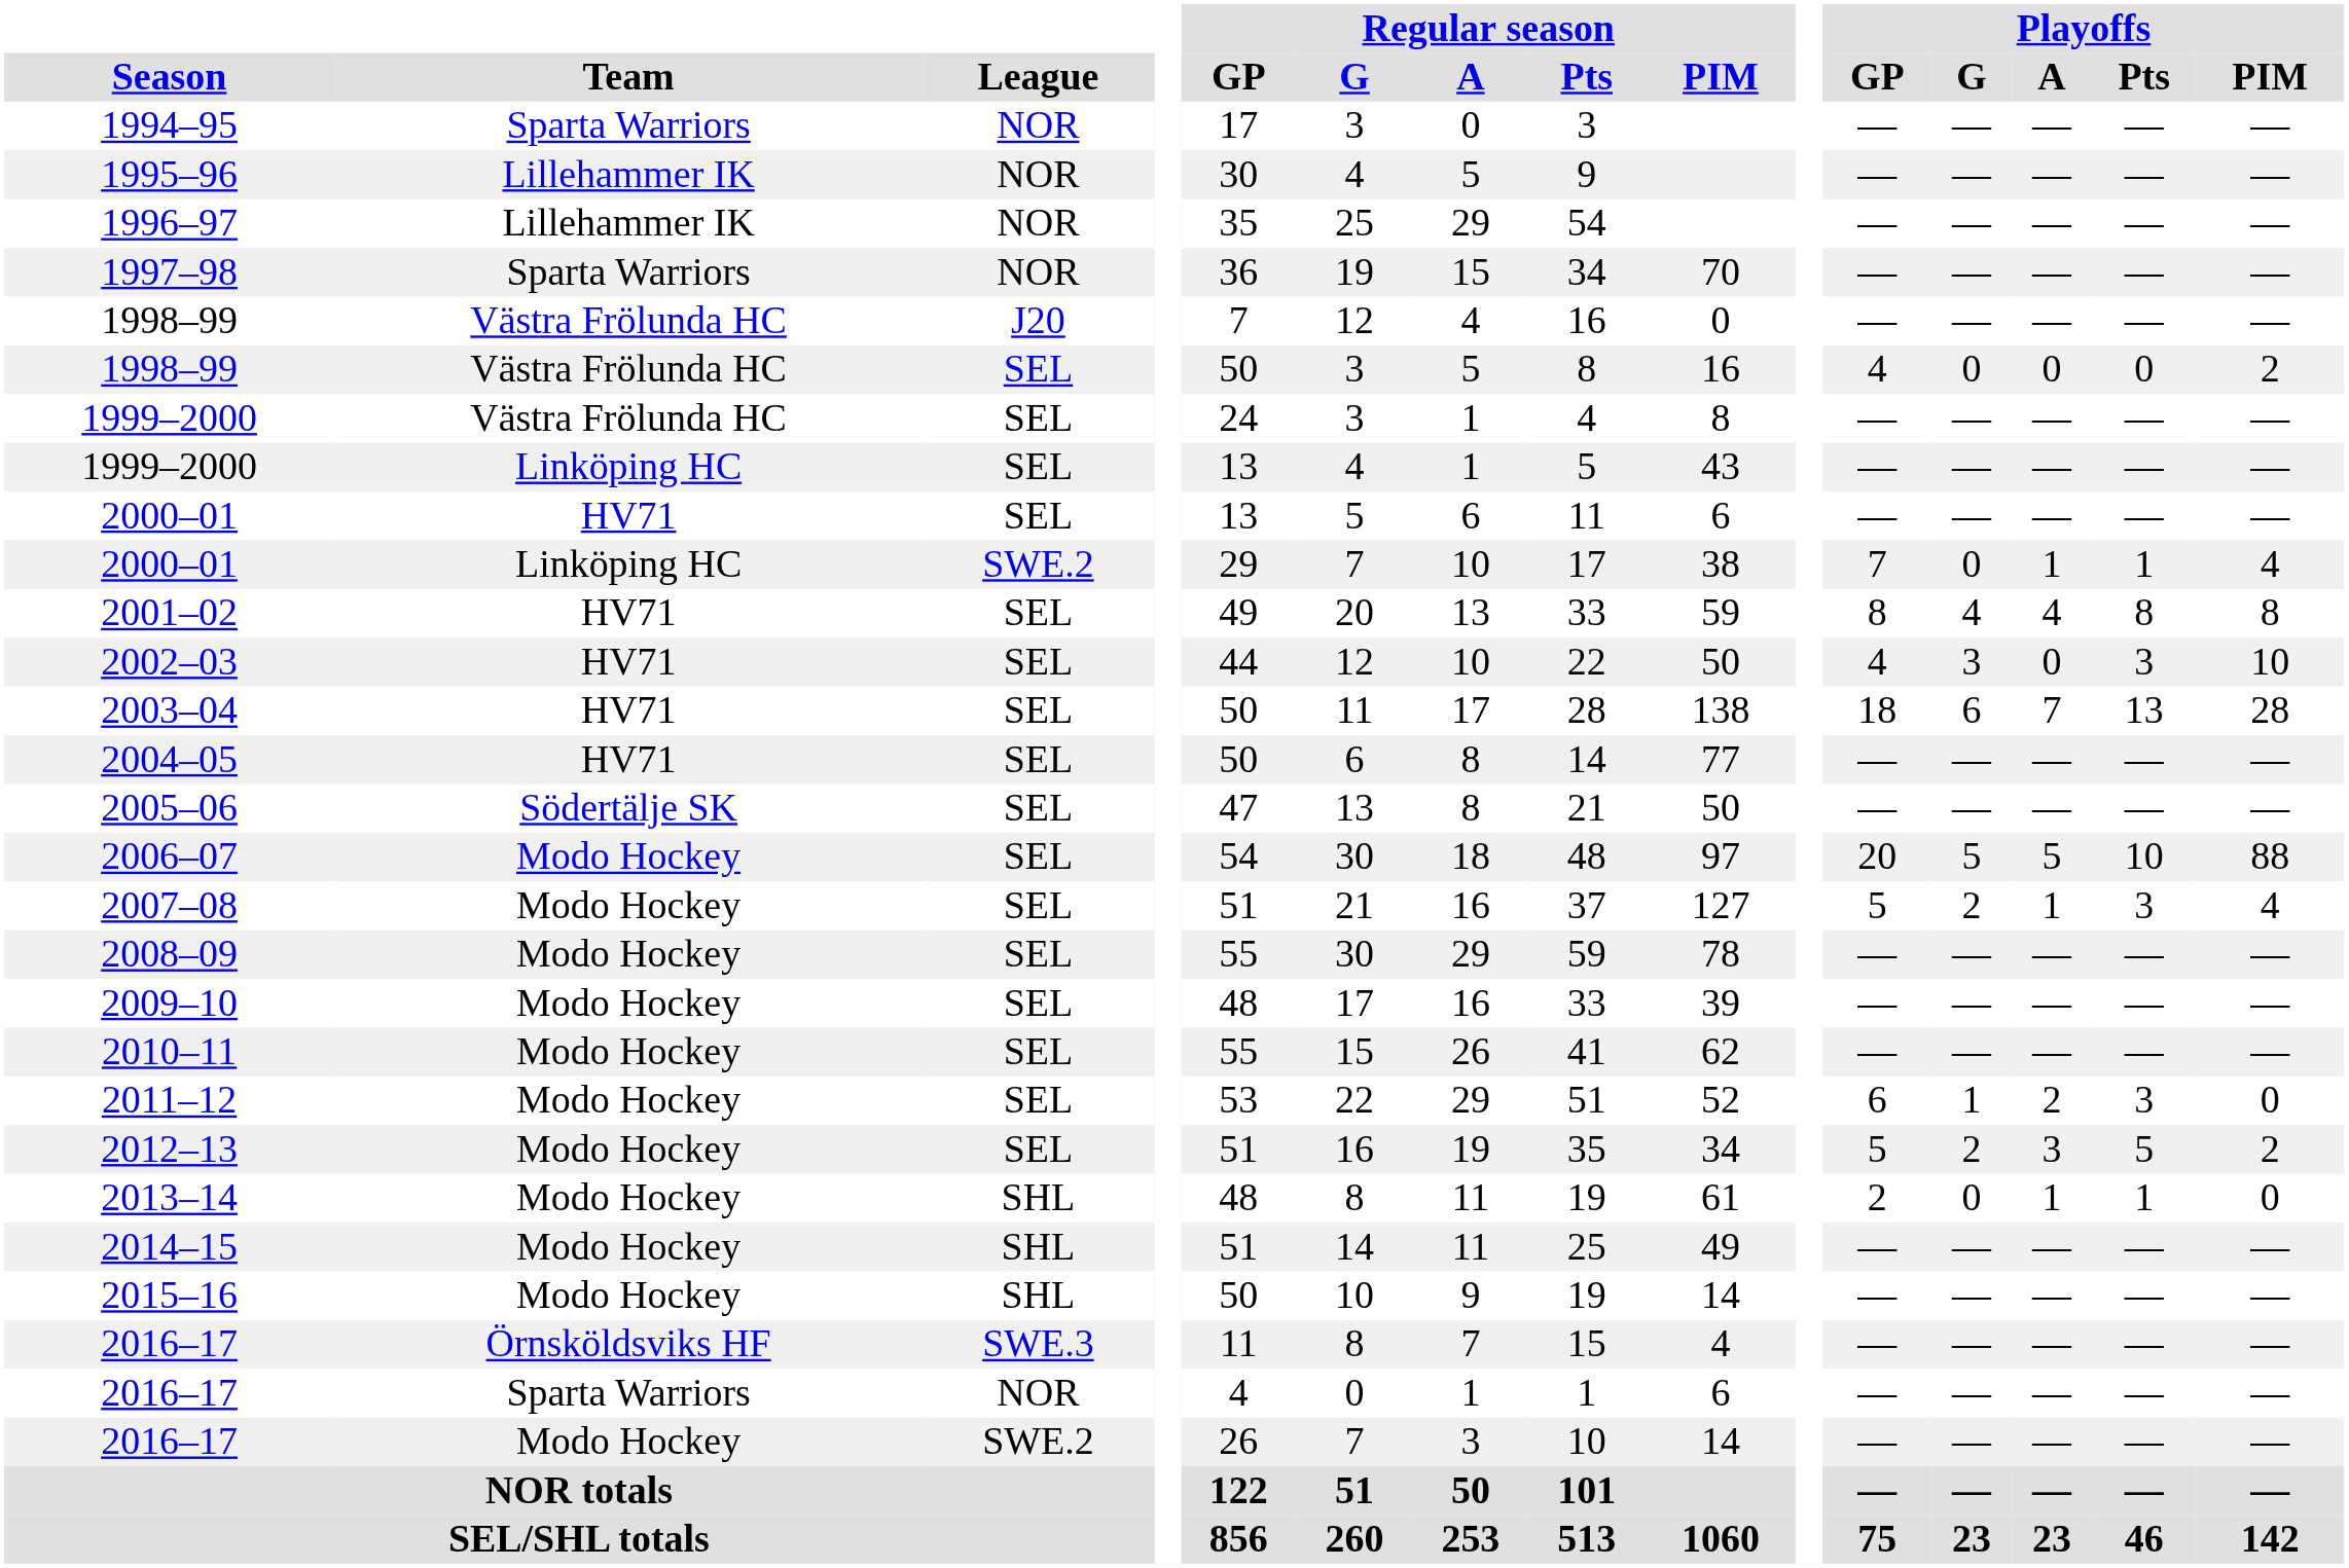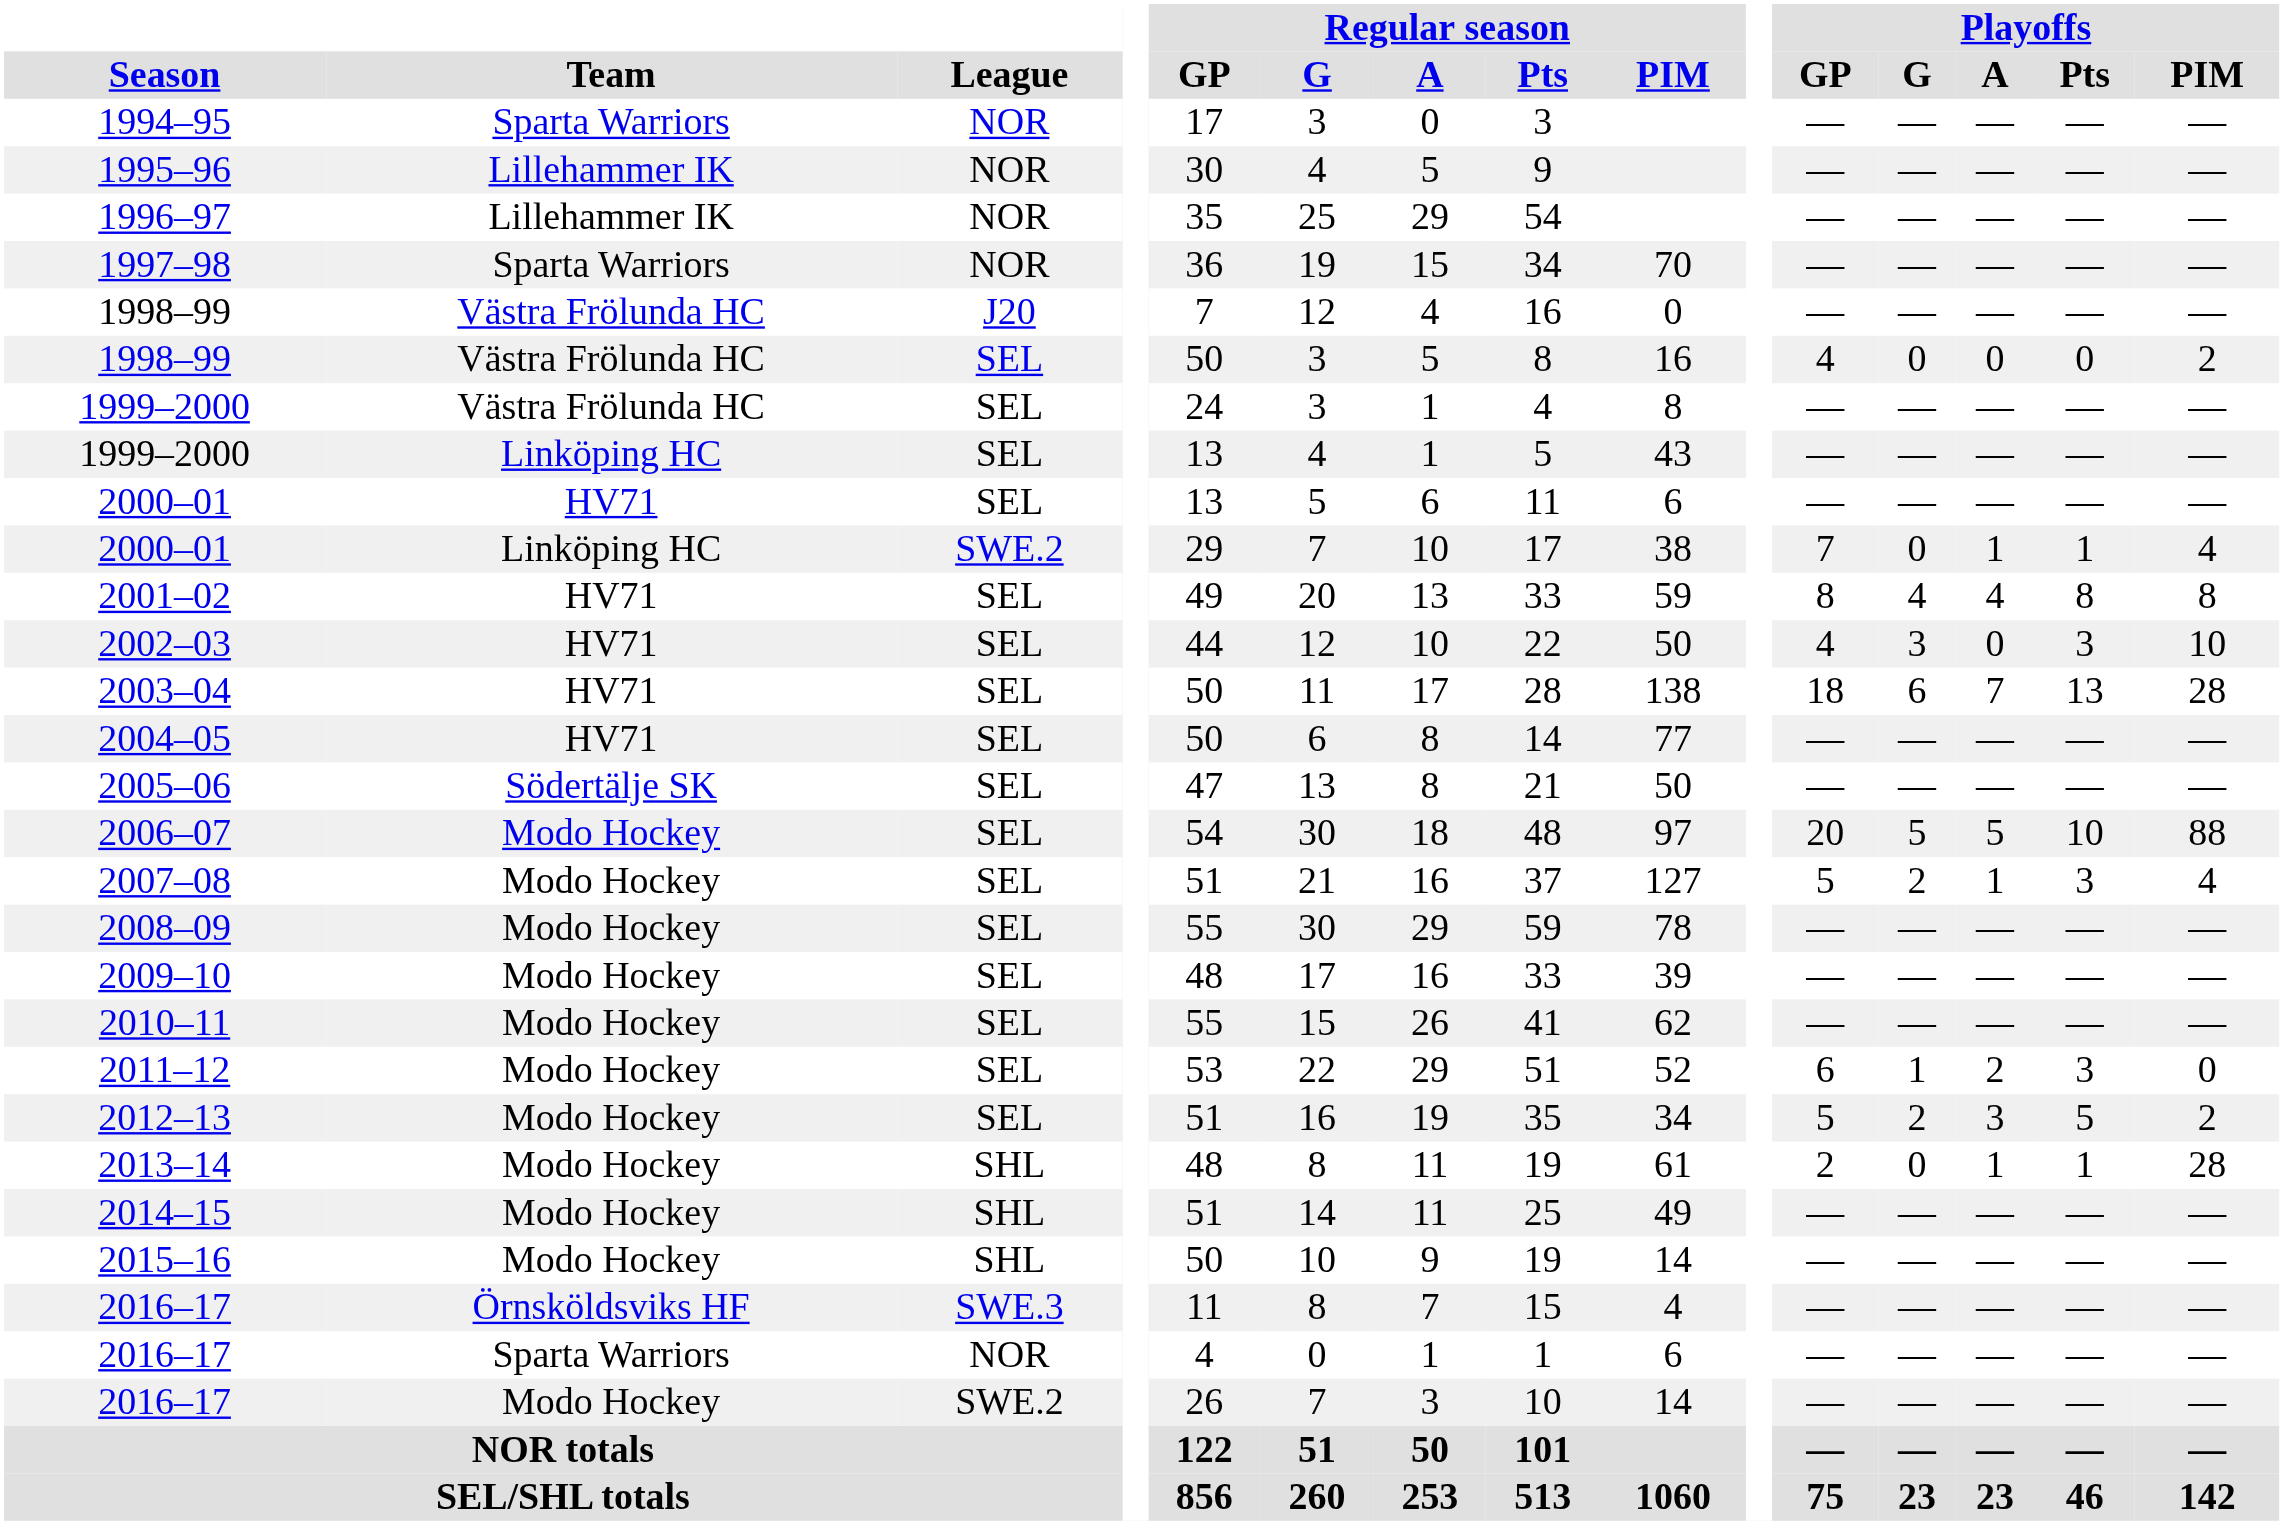2013–14 | Playoffs / PIM: 0 -> 28
